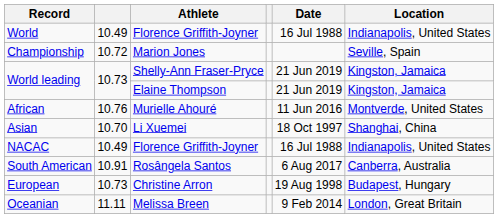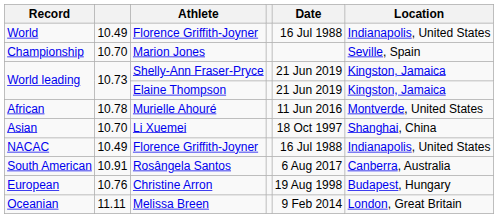Championship | column 2: 10.72 -> 10.70
African | column 2: 10.76 -> 10.78
European | column 2: 10.73 -> 10.76
